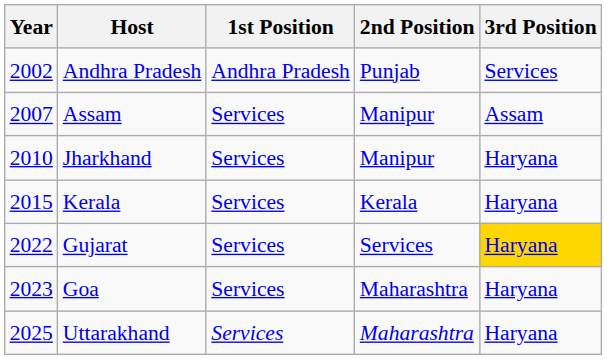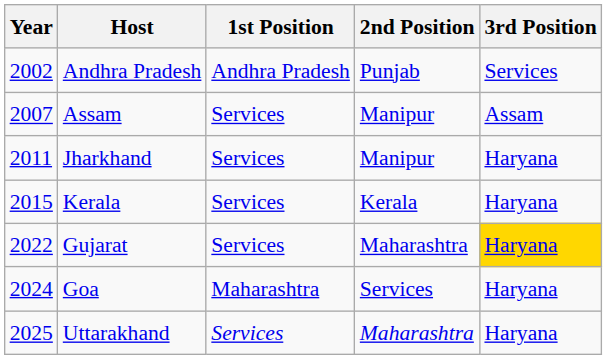Jharkhand | Year: 2010 -> 2011
Gujarat | 2nd Position: Services -> Maharashtra
Goa | Year: 2023 -> 2024
Goa | 1st Position: Services -> Maharashtra
Goa | 2nd Position: Maharashtra -> Services
